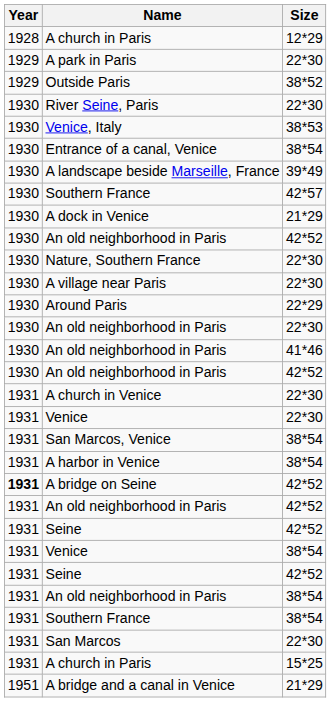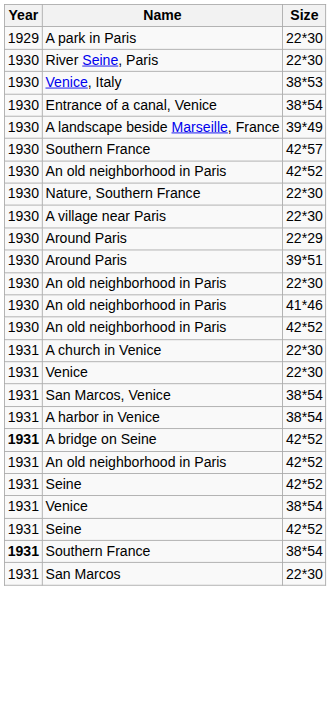- row: 1928 | A church in Paris | 12*29
- row: 1929 | Outside Paris | 38*52
- row: 1930 | A dock in Venice | 21*29
+ row: 1930 | Around Paris | 39*51
- row: 1931 | An old neighborhood in Paris | 38*54
Southern France / 38*54 | Year: normal -> bold
- row: 1931 | A church in Paris | 15*25
- row: 1951 | A bridge and a canal in Venice | 21*29
